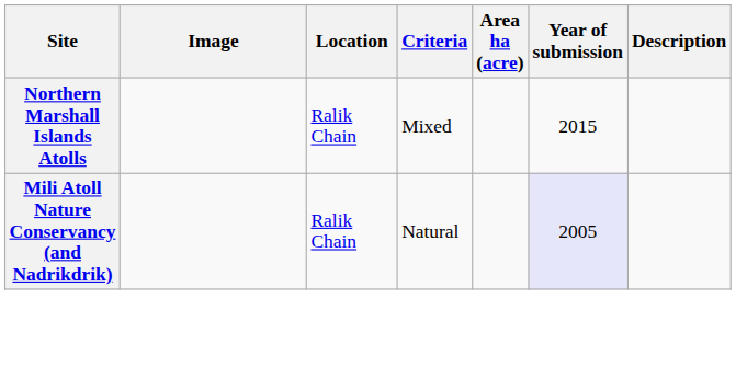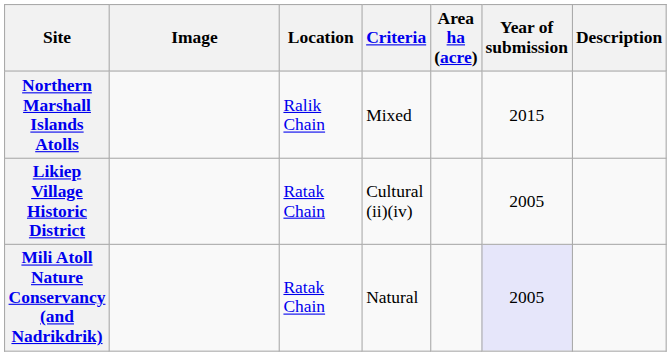+ row: Likiep Village Historic District | Ratak Chain | Cultural (ii)(iv) | 2005
Mili Atoll Nature Conservancy (and Nadrikdrik) | Location: Ralik Chain -> Ratak Chain
